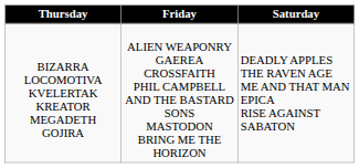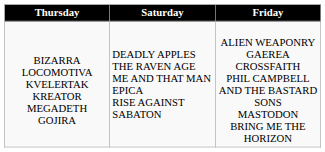columns swapped: Friday <-> Saturday
